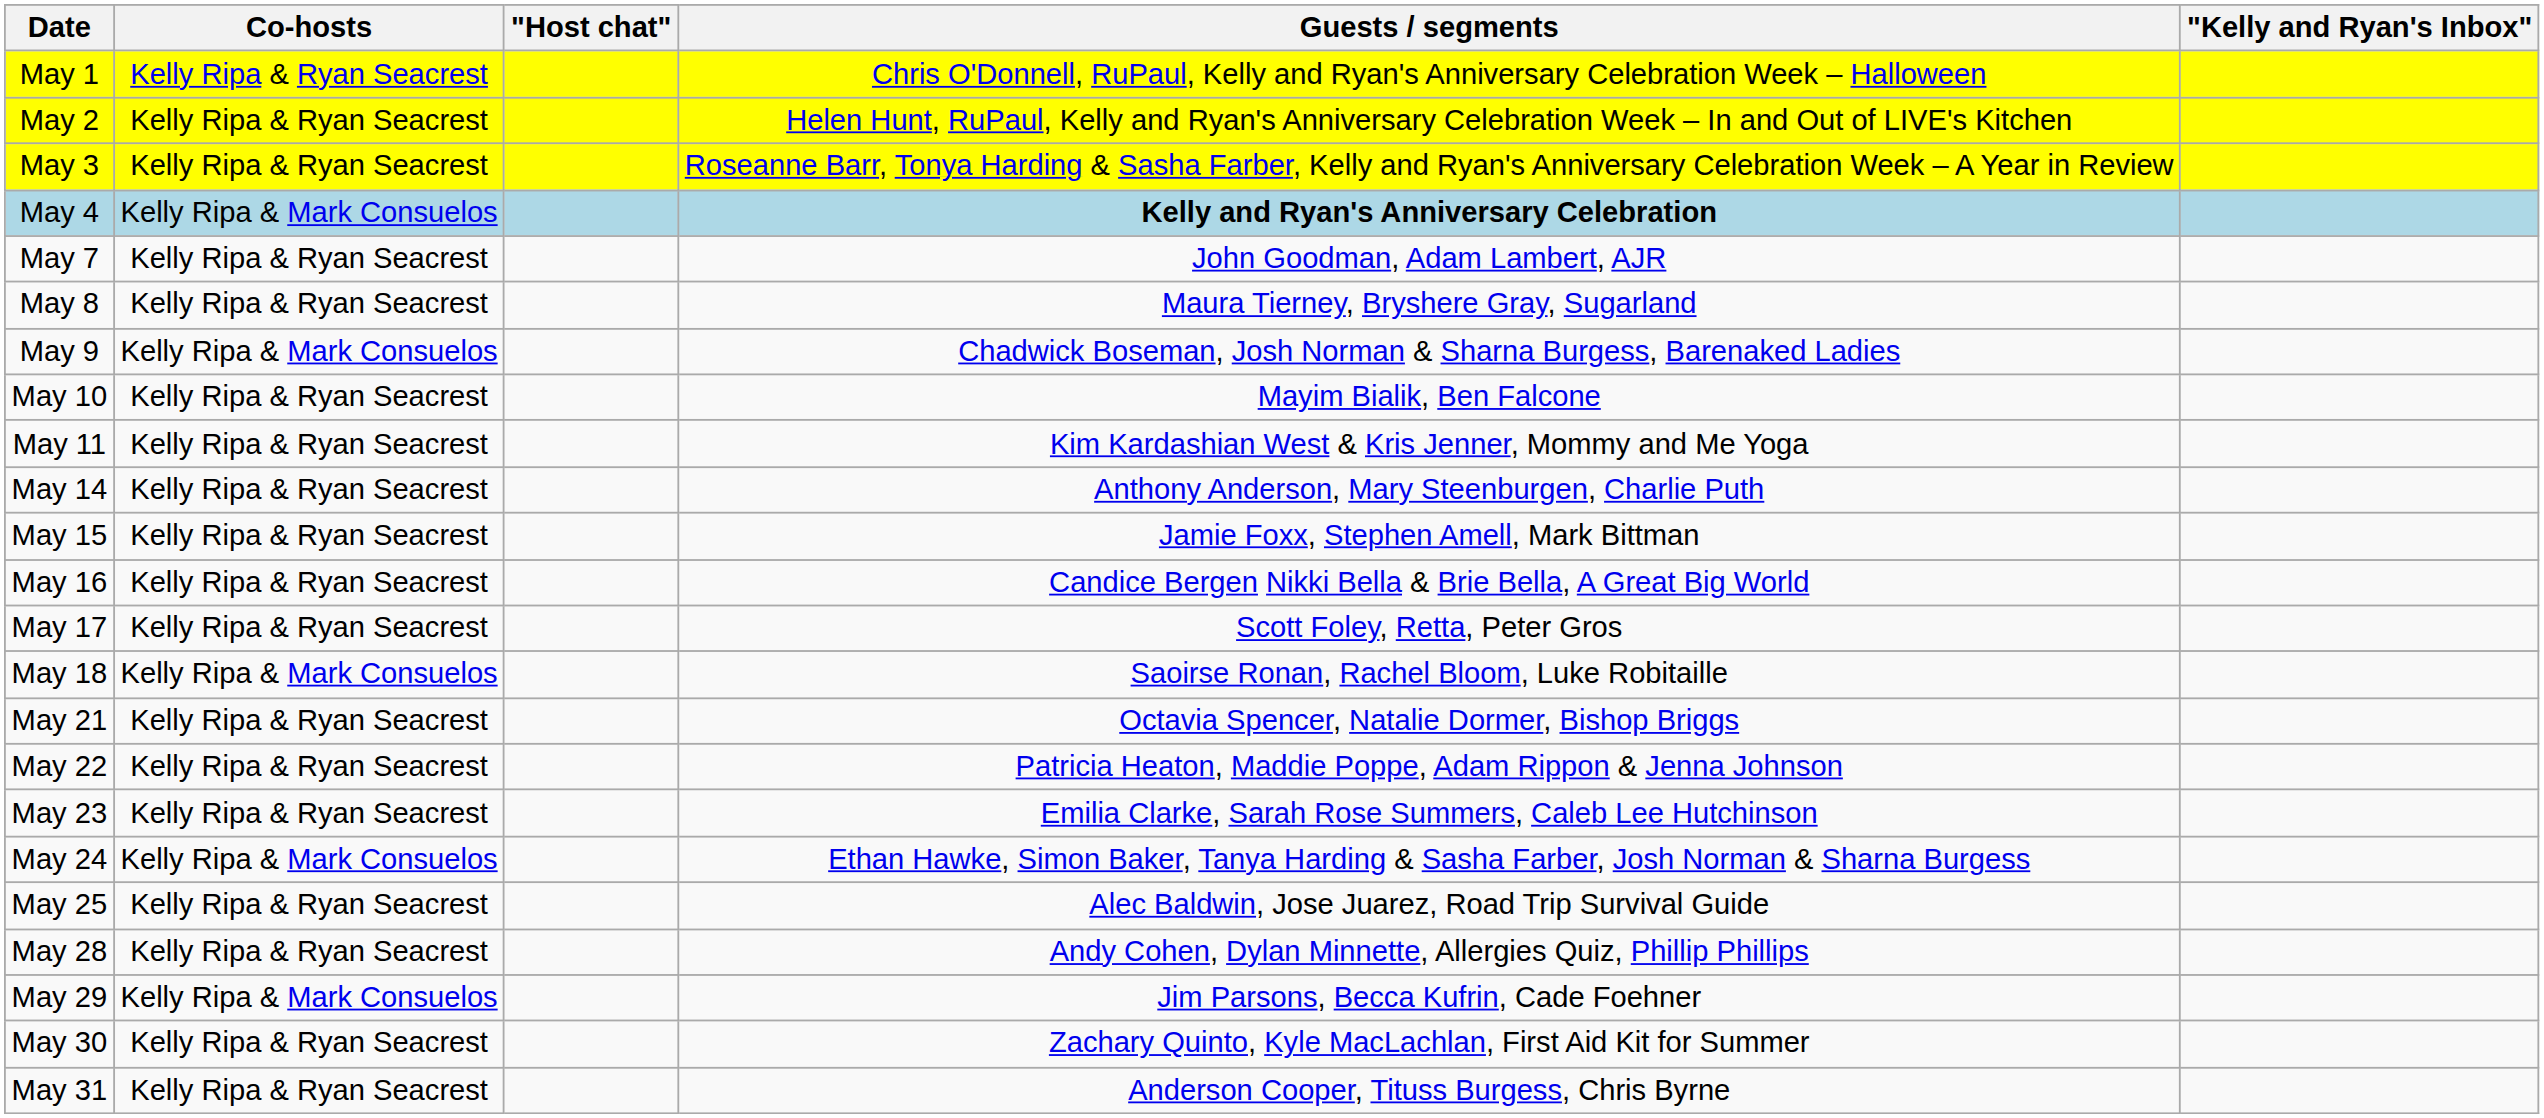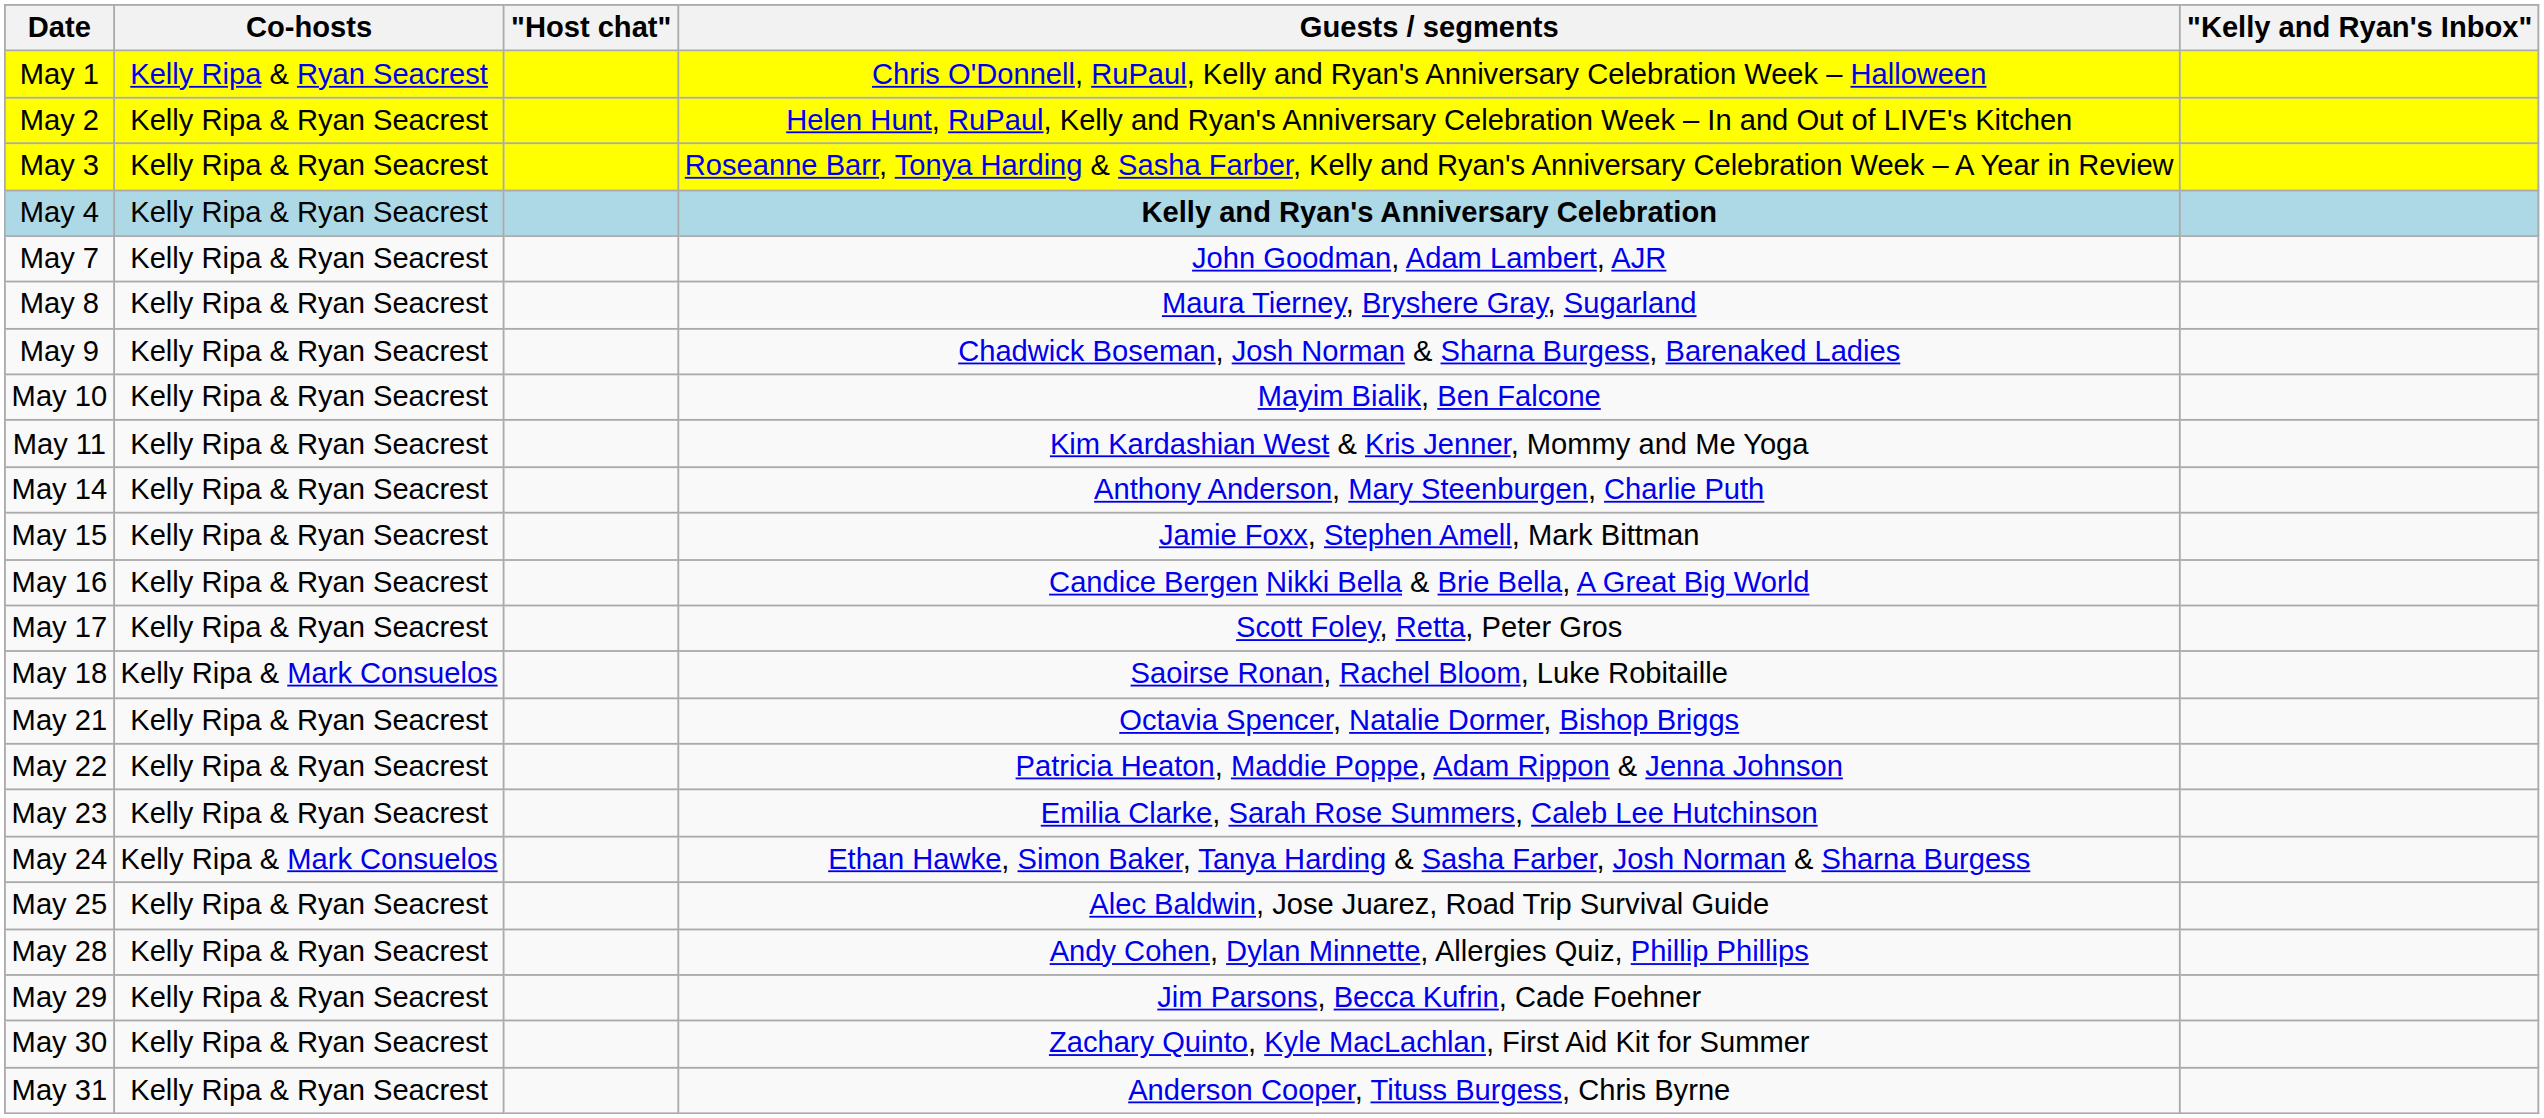May 4 | Co-hosts: Kelly Ripa & Mark Consuelos -> Kelly Ripa & Ryan Seacrest
May 9 | Co-hosts: Kelly Ripa & Mark Consuelos -> Kelly Ripa & Ryan Seacrest
May 29 | Co-hosts: Kelly Ripa & Mark Consuelos -> Kelly Ripa & Ryan Seacrest
